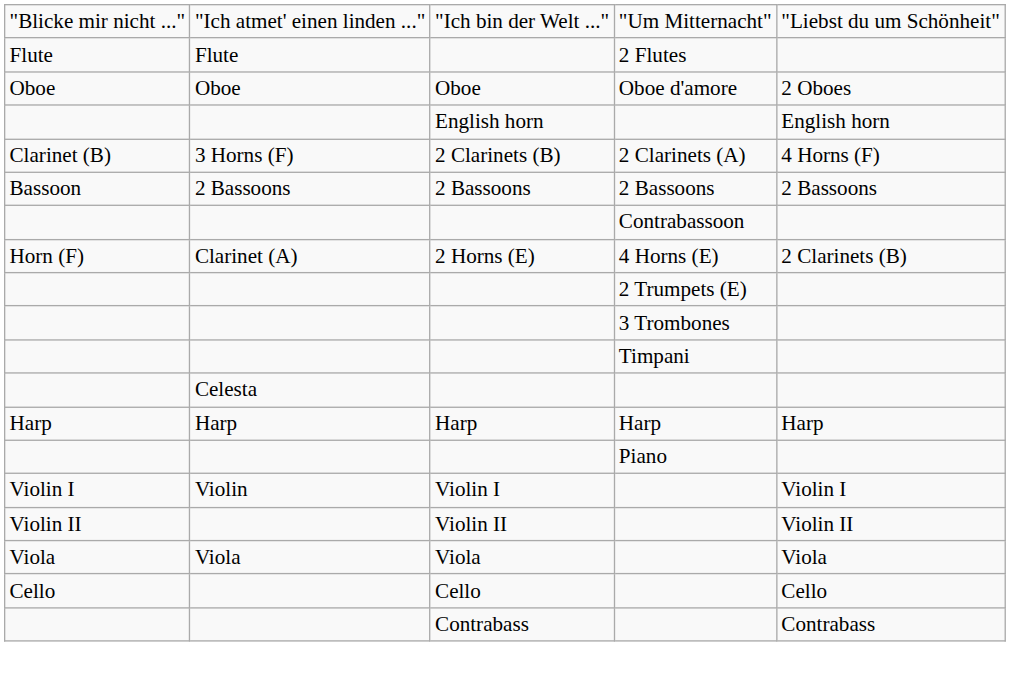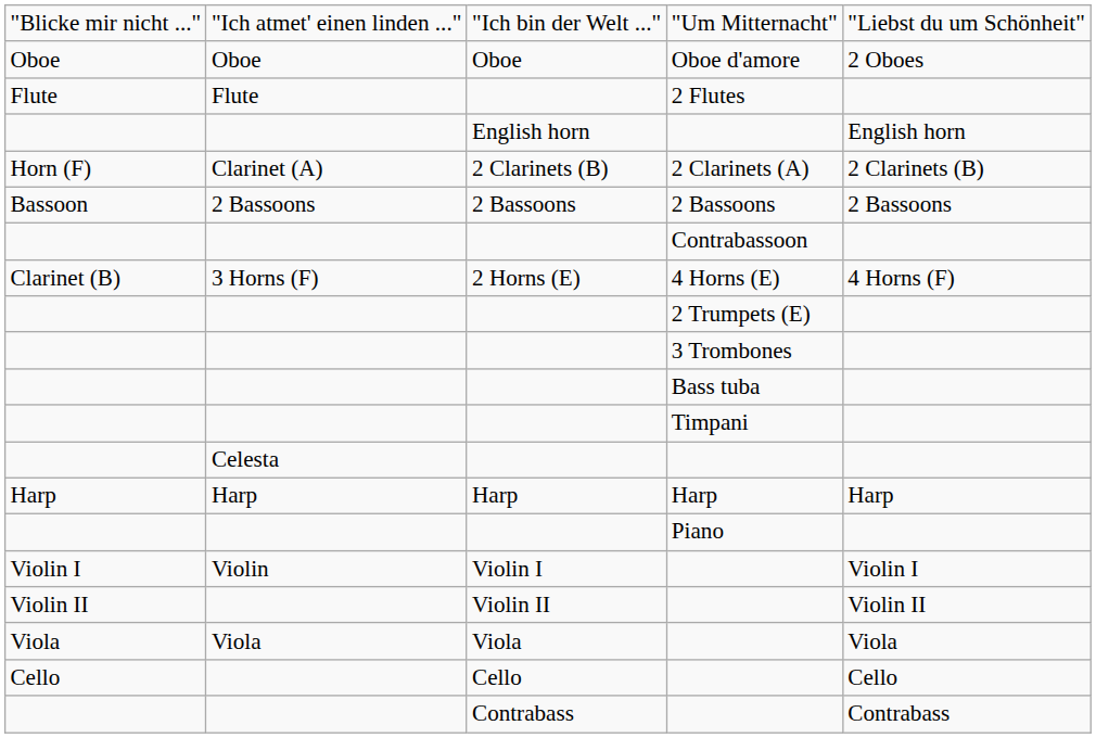rows swapped: 2 Flutes <-> Oboe d'amore
2 Clarinets (A) | column 1: Clarinet (B) -> Horn (F)
2 Clarinets (A) | column 2: 3 Horns (F) -> Clarinet (A)
2 Clarinets (A) | column 5: 4 Horns (F) -> 2 Clarinets (B)
4 Horns (E) | column 1: Horn (F) -> Clarinet (B)
4 Horns (E) | column 2: Clarinet (A) -> 3 Horns (F)
4 Horns (E) | column 5: 2 Clarinets (B) -> 4 Horns (F)
+ row: Bass tuba
